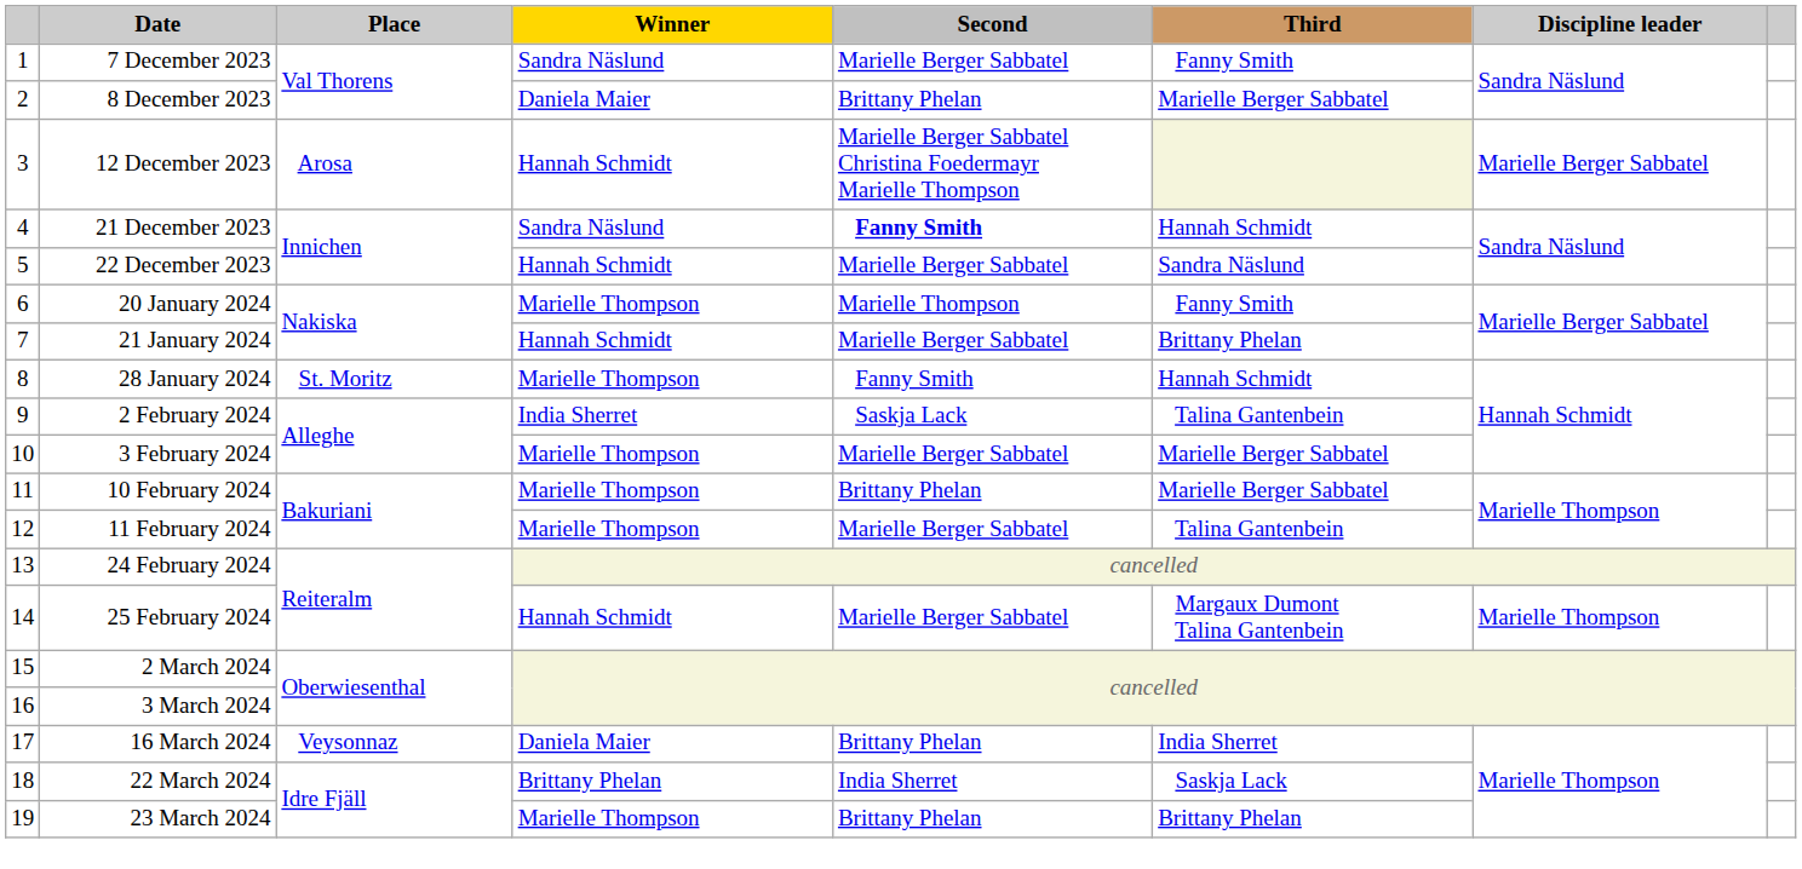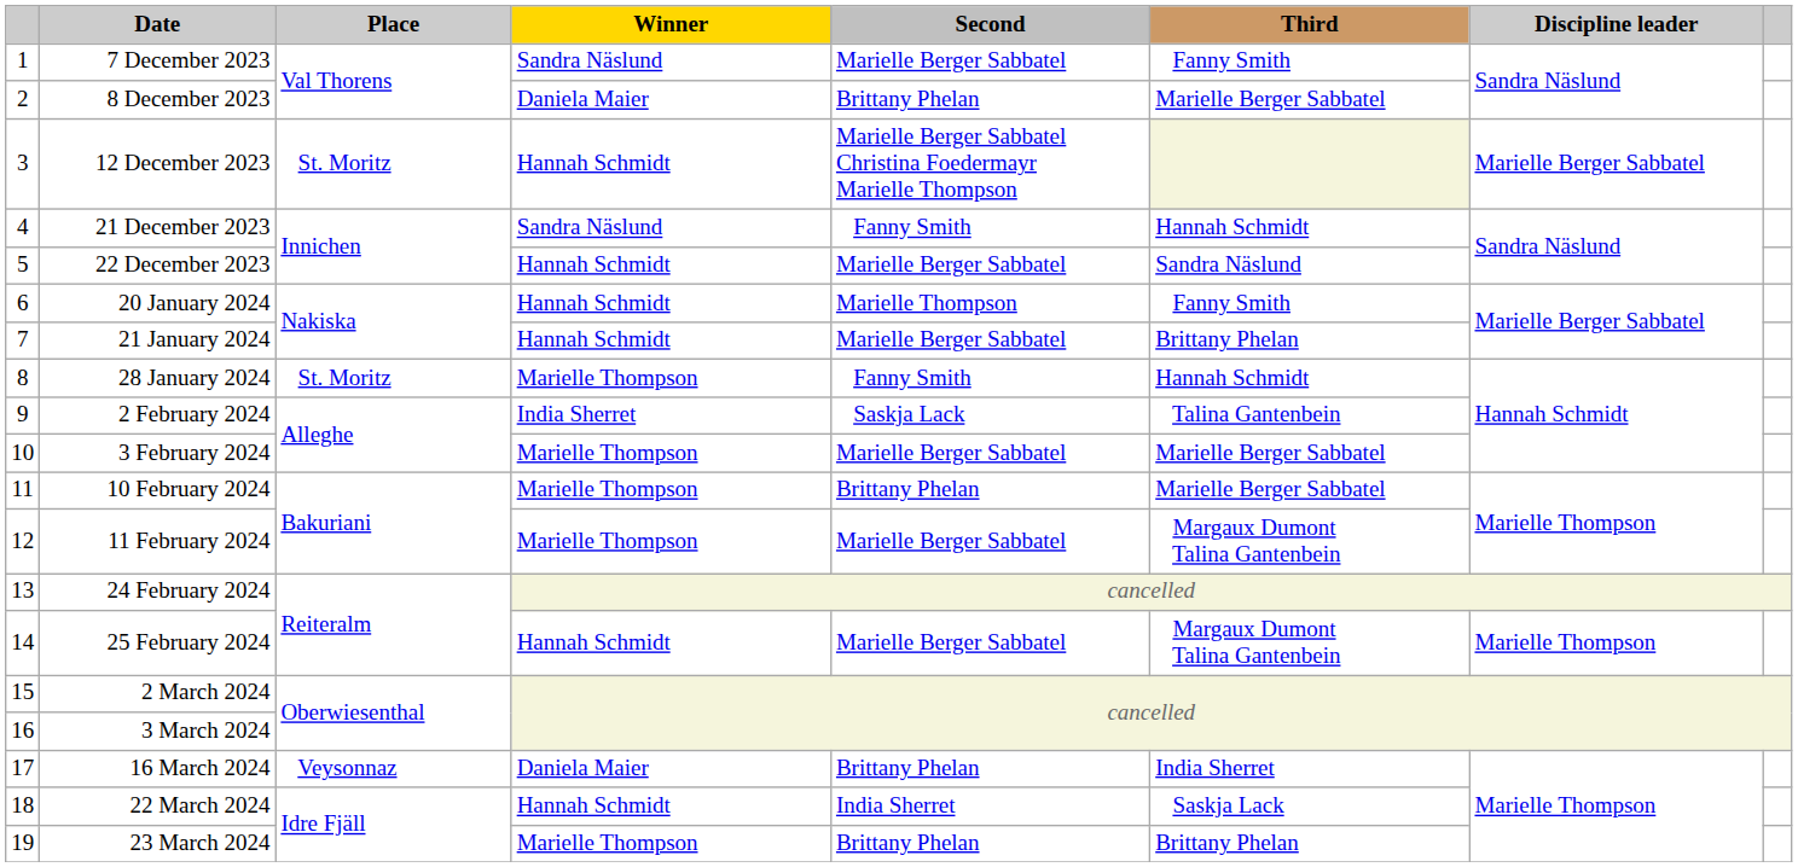12 December 2023 | Place: Arosa -> St. Moritz
21 December 2023 | Second: bold -> normal
20 January 2024 | Winner: Marielle Thompson -> Hannah Schmidt
11 February 2024 | Third: Talina Gantenbein -> Margaux Dumont Talina Gantenbein
22 March 2024 | Winner: Brittany Phelan -> Hannah Schmidt
